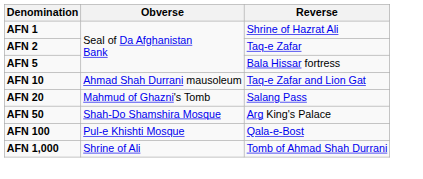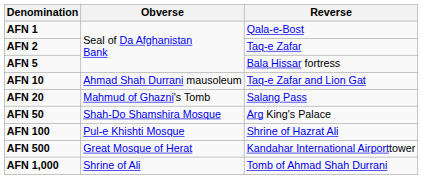AFN 1 | Reverse: Shrine of Hazrat Ali -> Qala-e-Bost
AFN 100 | Reverse: Qala-e-Bost -> Shrine of Hazrat Ali
+ row: AFN 500 | Great Mosque of Herat | Kandahar International Airporttower
